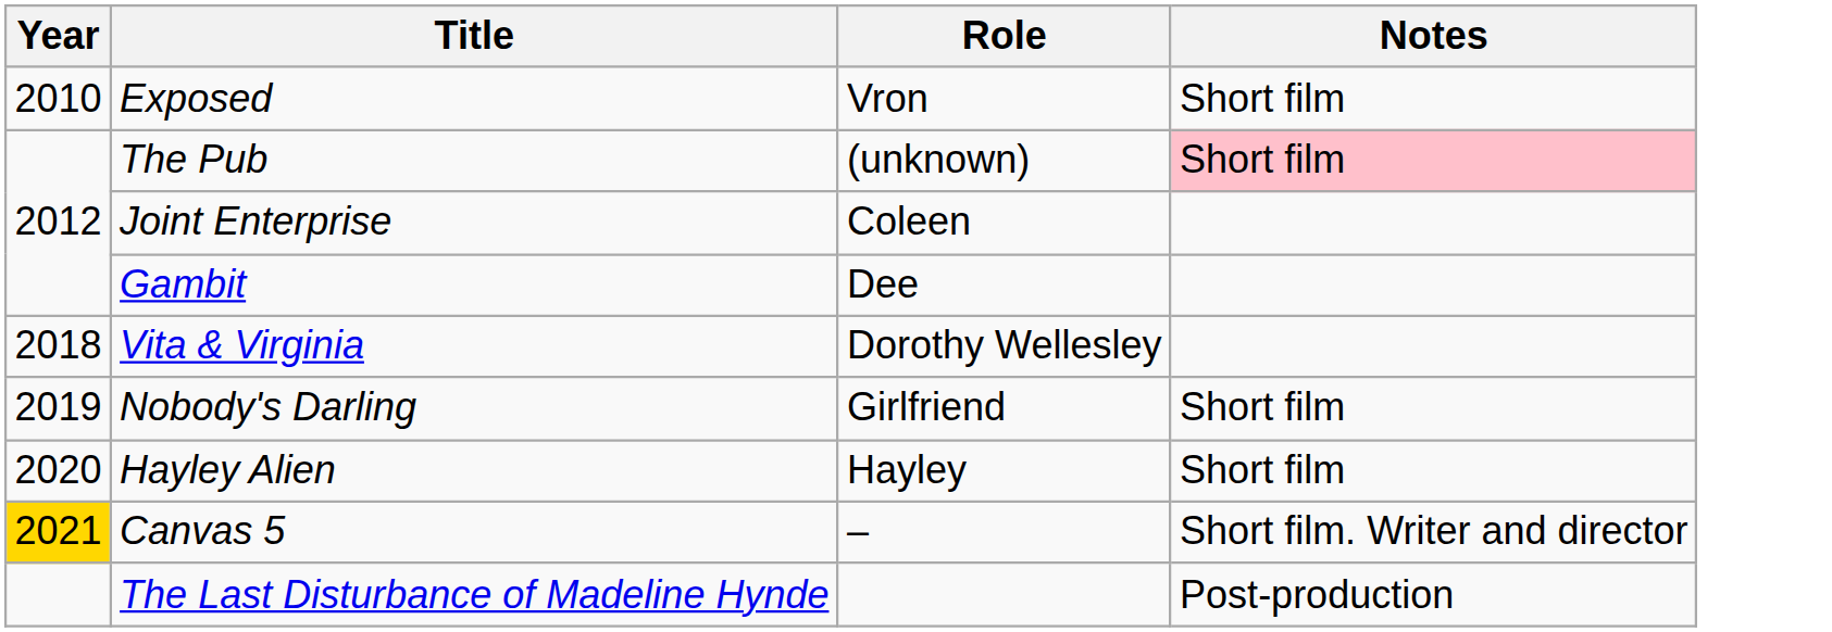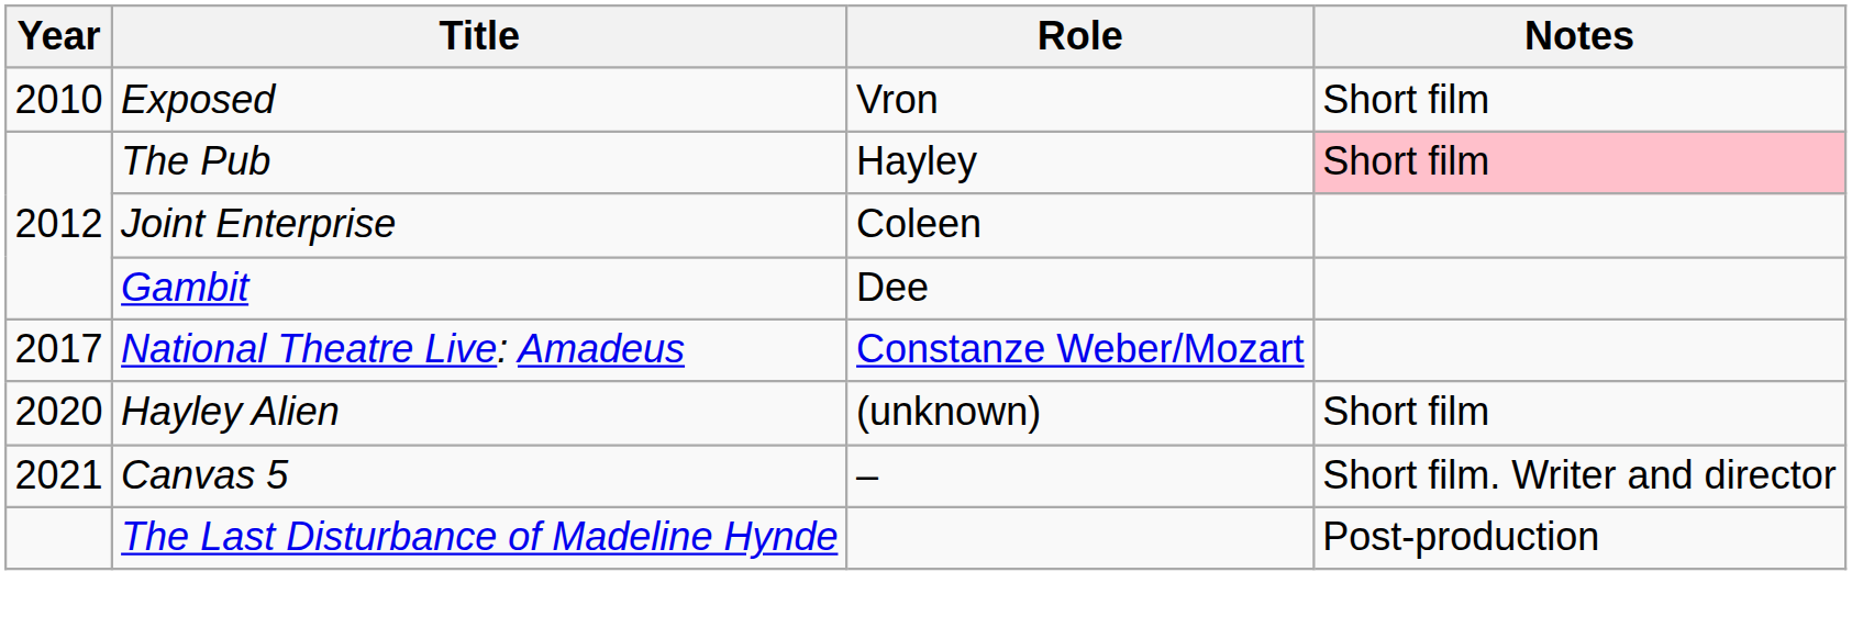The Pub | Role: (unknown) -> Hayley
+ row: 2017 | National Theatre Live: Amadeus | Constanze Weber/Mozart
- row: 2018 | Vita & Virginia | Dorothy Wellesley
- row: 2019 | Nobody's Darling | Girlfriend | Short film
Hayley Alien | Role: Hayley -> (unknown)
Canvas 5 | Year: gold background -> no background
